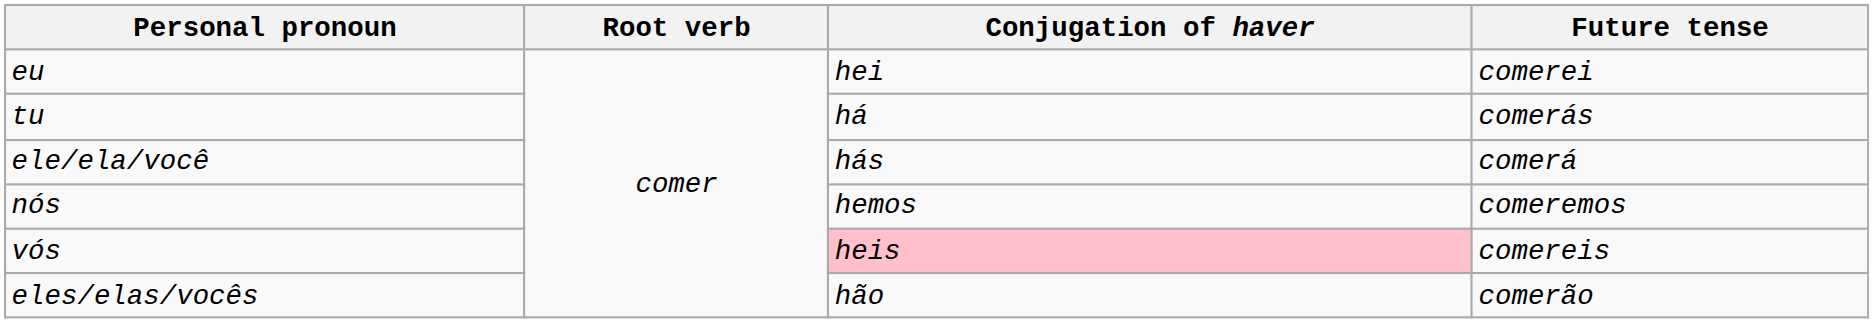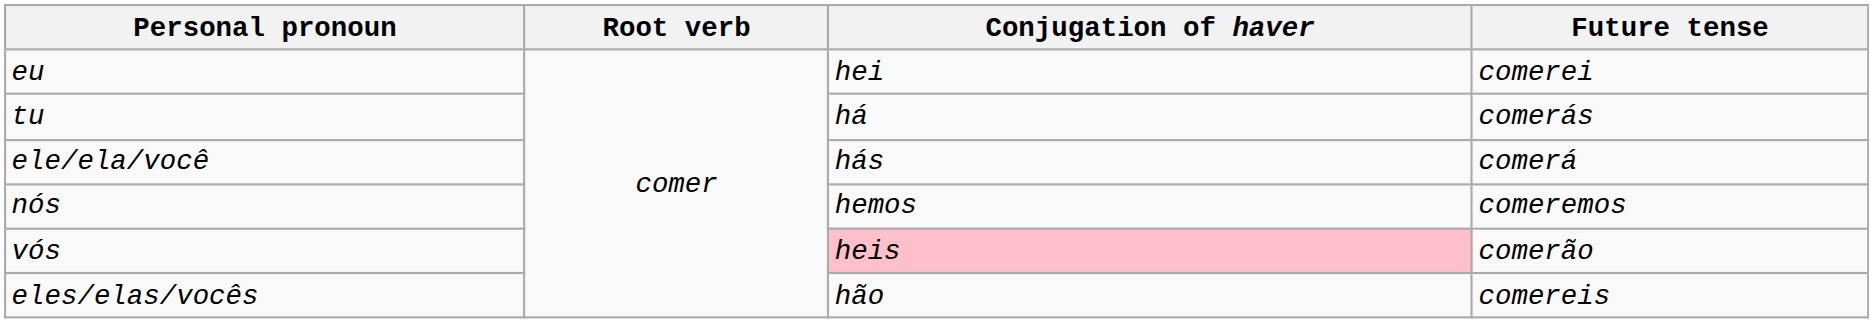vós | Future tense: comereis -> comerão
eles/elas/vocês | Future tense: comerão -> comereis
